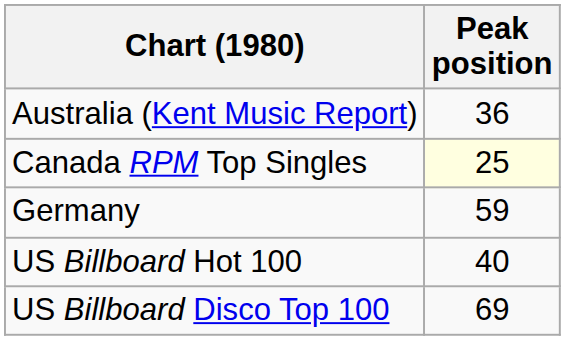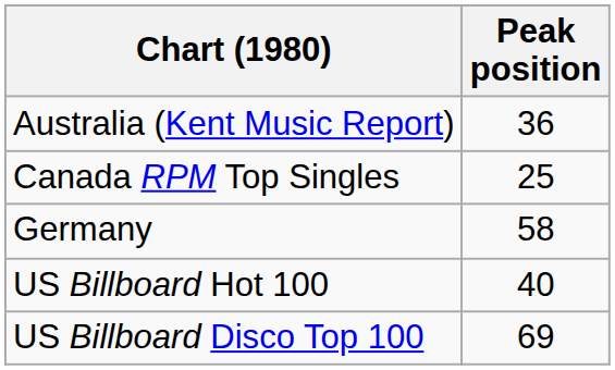Canada RPM Top Singles | Peak position: lightyellow background -> no background
Germany | Peak position: 59 -> 58
